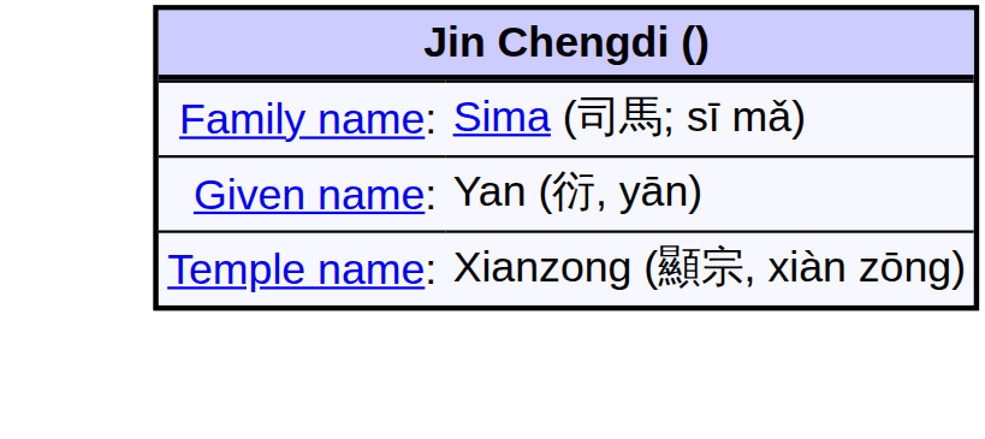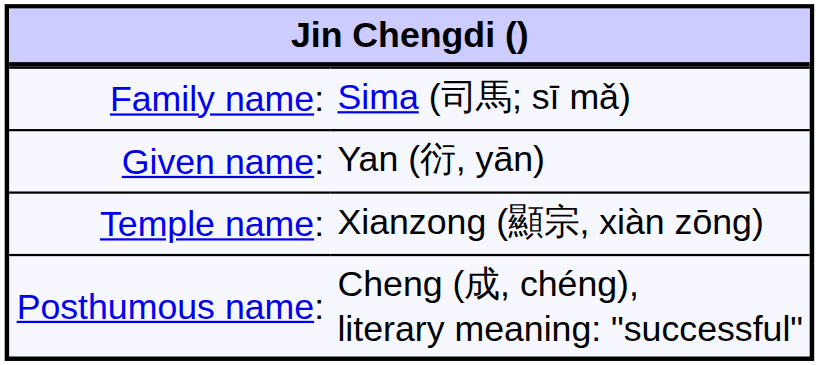+ row: Posthumous name: | Cheng (成, chéng), literary meaning: "successful"
